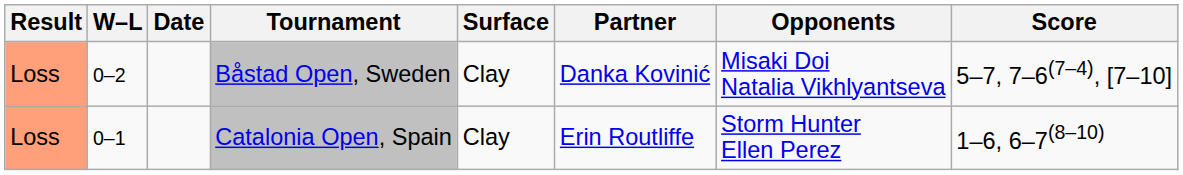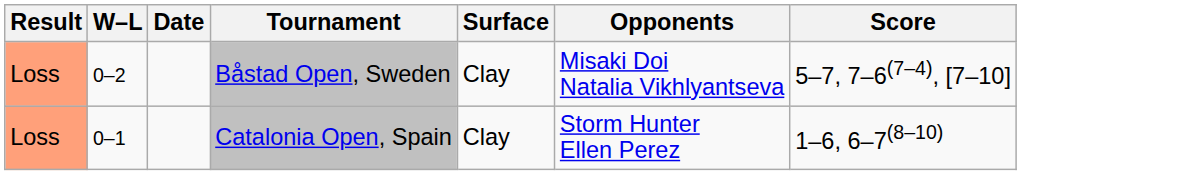- column: Partner | Danka Kovinić | Erin Routliffe
